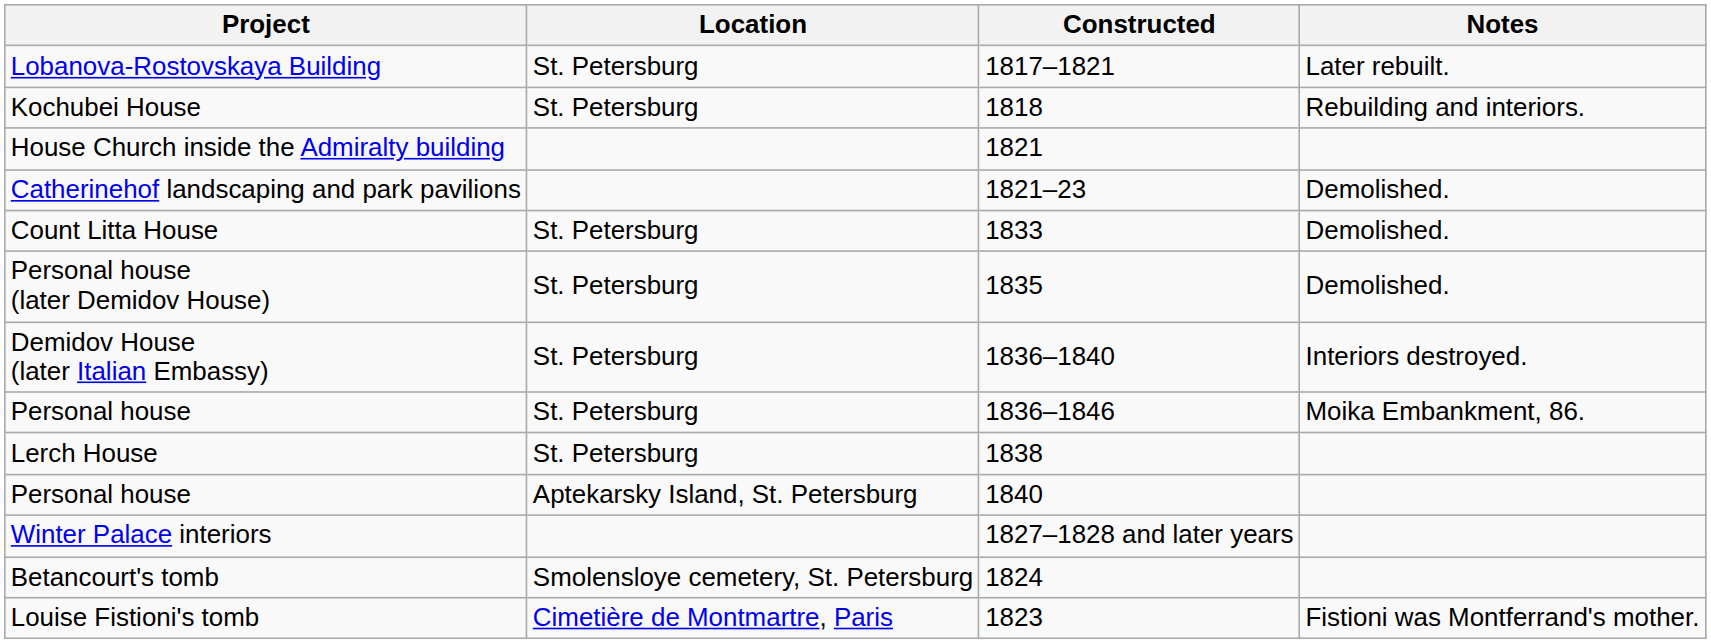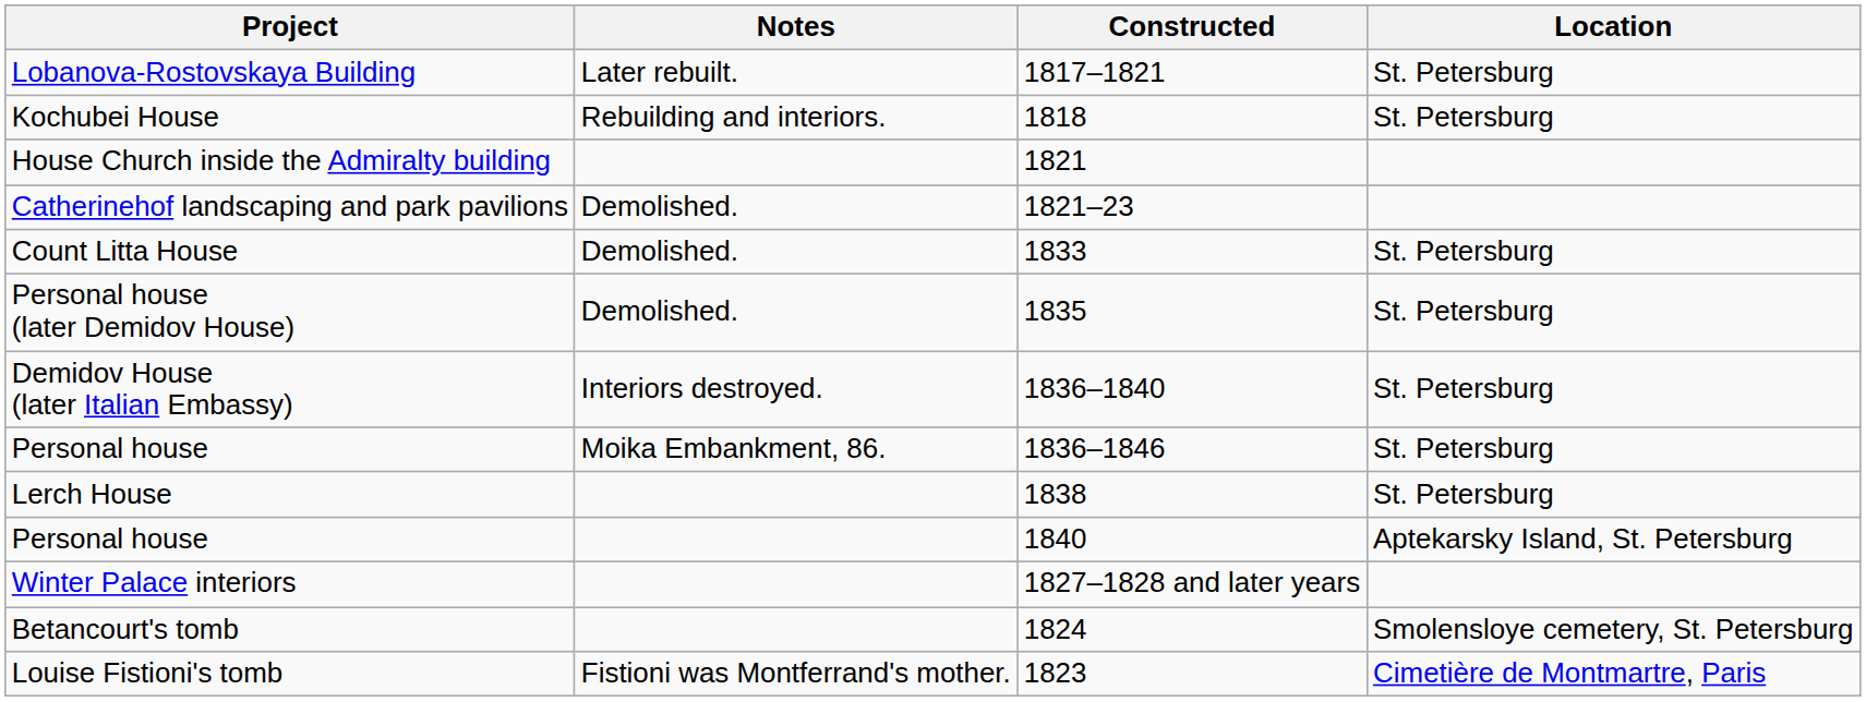columns swapped: Location <-> Notes
